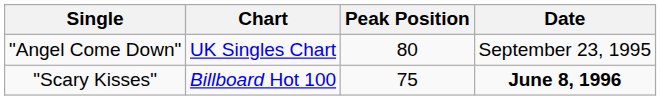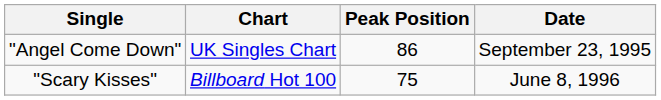"Angel Come Down" | Peak Position: 80 -> 86
"Scary Kisses" | Date: bold -> normal
